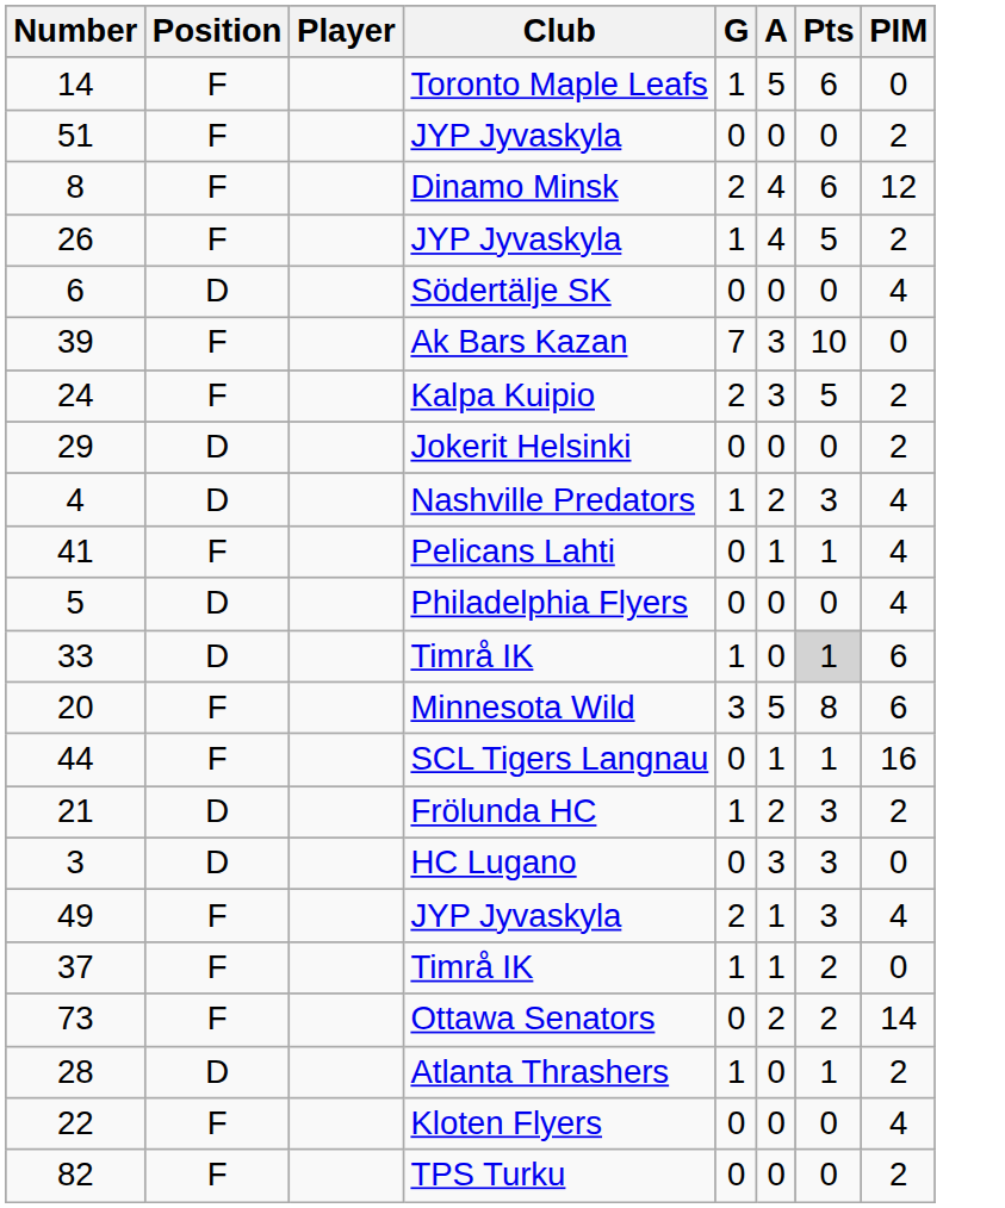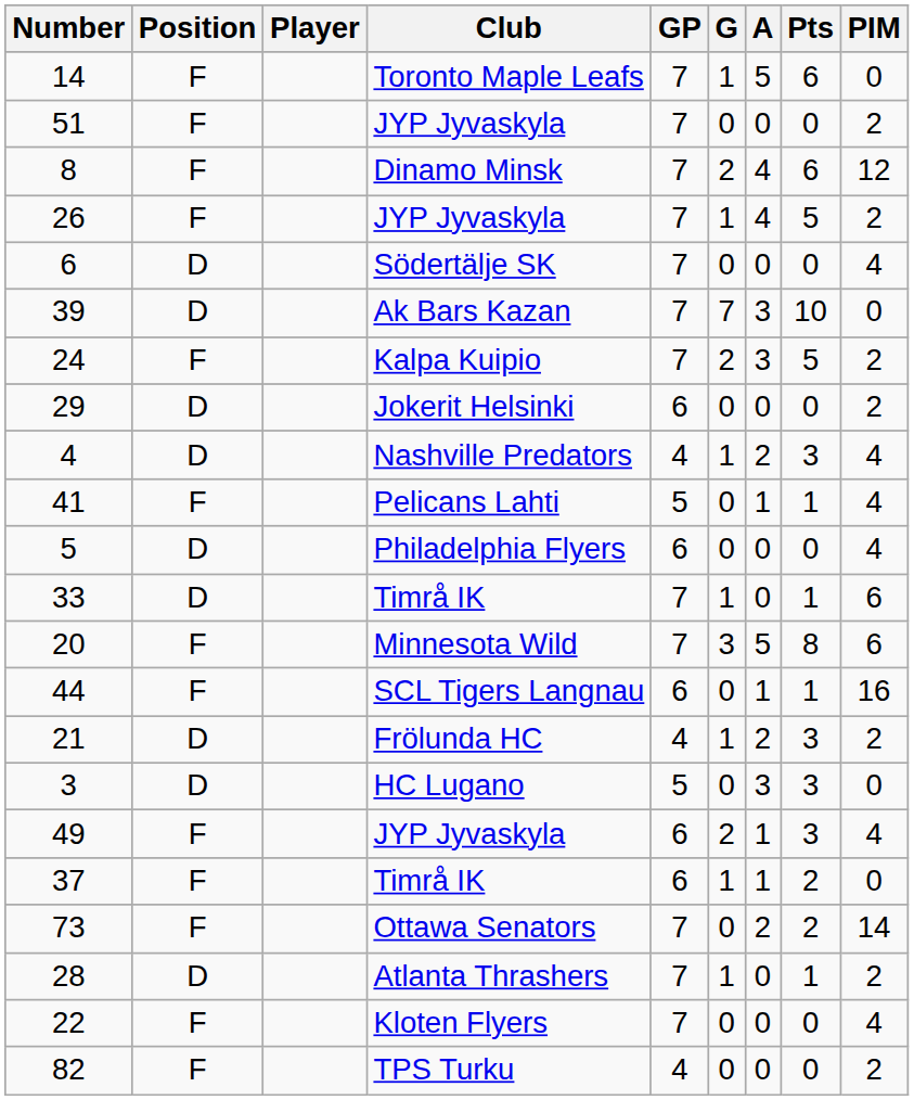+ column: GP | 7 | 7 | 7 | 7 | 7 | 7 | 7 | 6 | 4 | 5 | 6 | 7 | 7 | 6 | 4 | 5 | 6 | 6 | 7 | 7 | 7 | 4
39 | Position: F -> D
33 | Pts: lightgrey background -> no background
